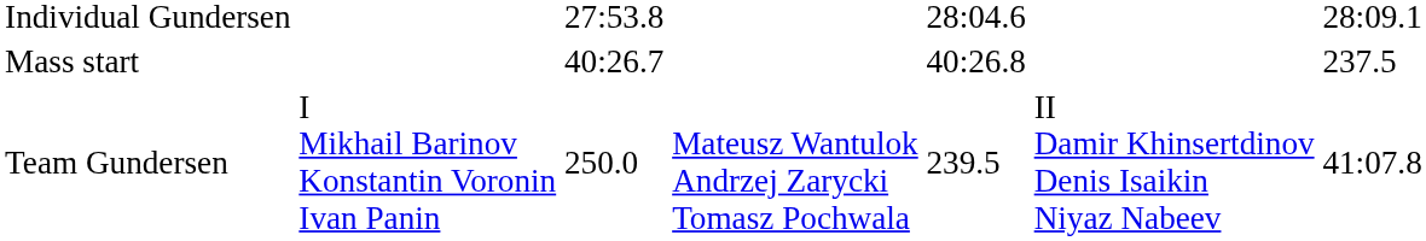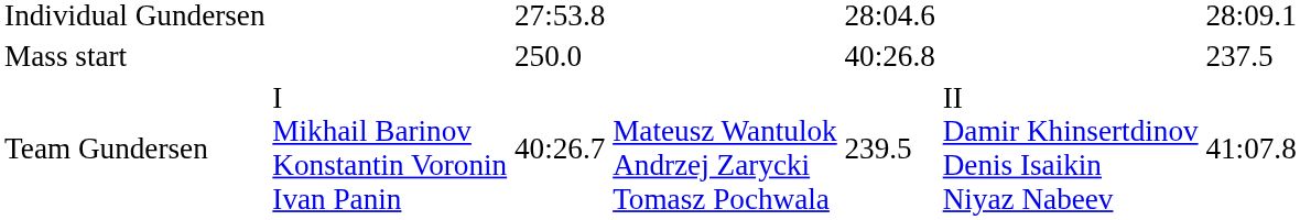Mass start | column 3: 40:26.7 -> 250.0
Team Gundersen | column 3: 250.0 -> 40:26.7
